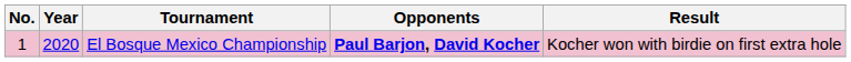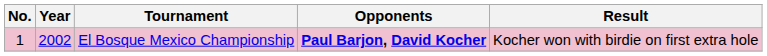El Bosque Mexico Championship | Year: 2020 -> 2002
